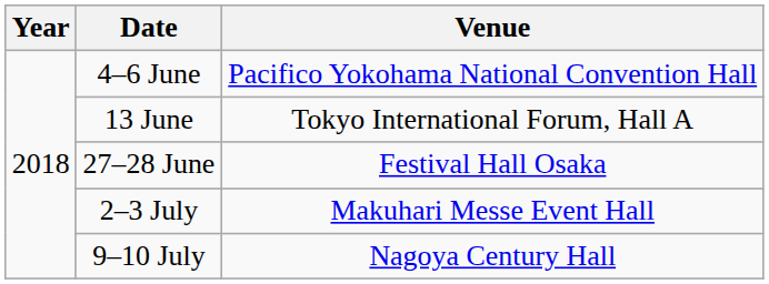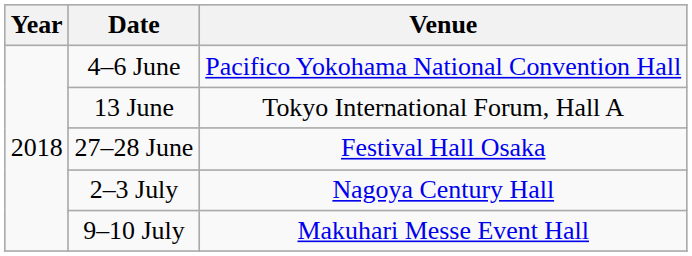2–3 July | Venue: Makuhari Messe Event Hall -> Nagoya Century Hall
9–10 July | Venue: Nagoya Century Hall -> Makuhari Messe Event Hall
